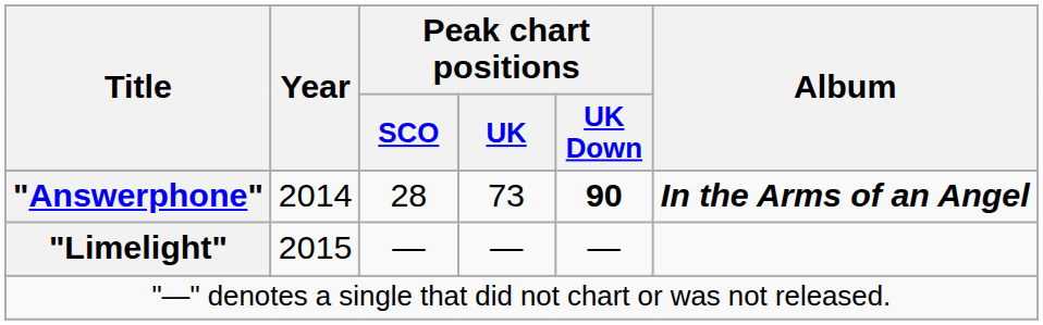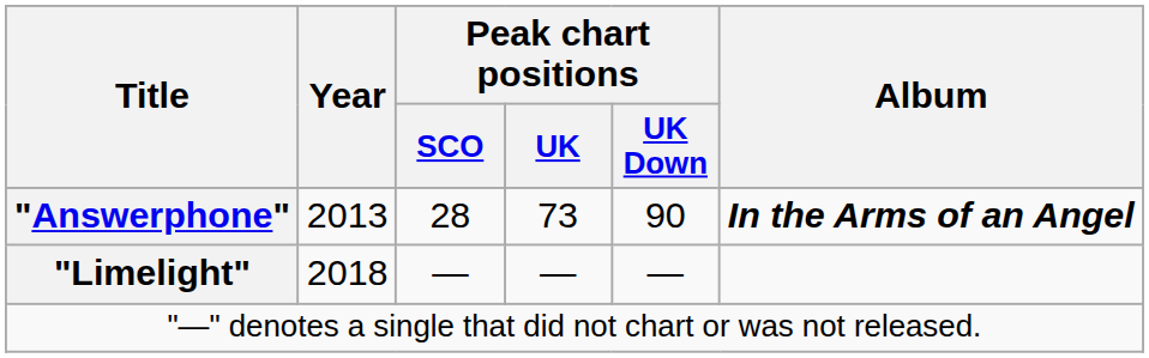"Answerphone" | Year: 2014 -> 2013
"Answerphone" | Peak chart positions / UK Down: bold -> normal
"Limelight" | Year: 2015 -> 2018
